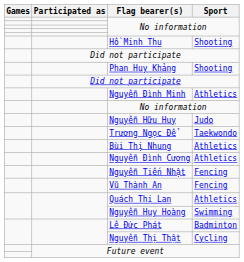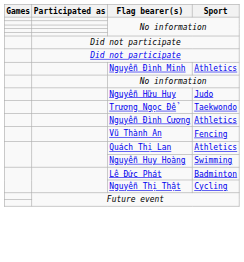- row: Hồ Minh Thu | Shooting
- row: Phan Huy Khảng | Shooting
- row: Bùi Thị Nhung | Athletics
- row: Nguyễn Tiến Nhật | Fencing
